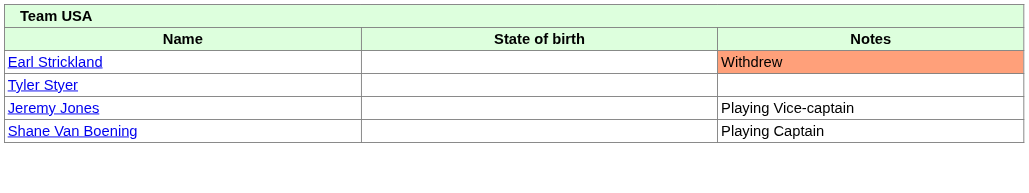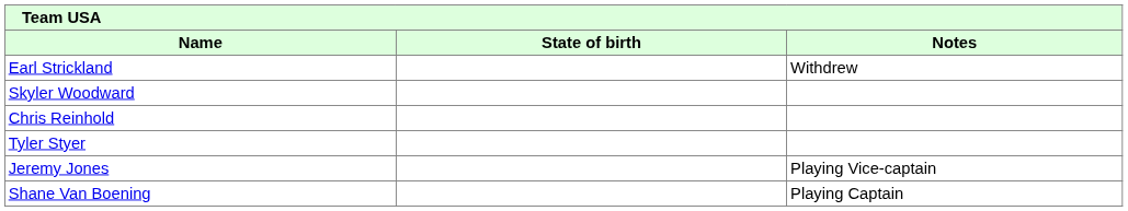Earl Strickland | Notes: lightsalmon background -> no background
+ row: Skyler Woodward
+ row: Chris Reinhold
